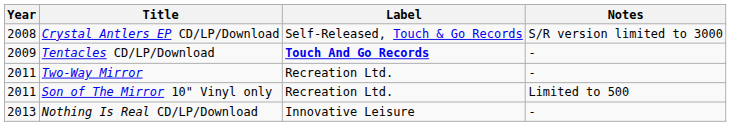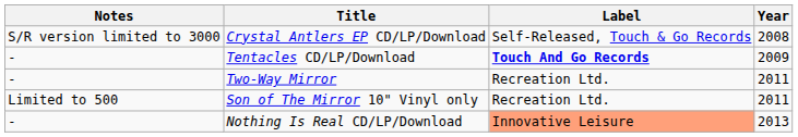columns swapped: Year <-> Notes
Nothing Is Real CD/LP/Download | Label: no background -> lightsalmon background
